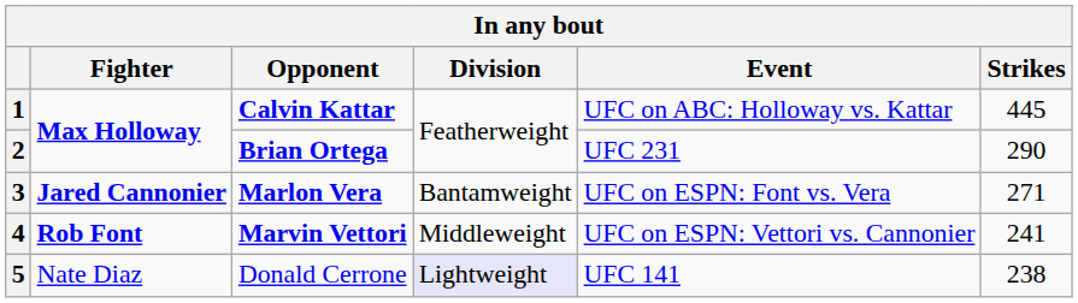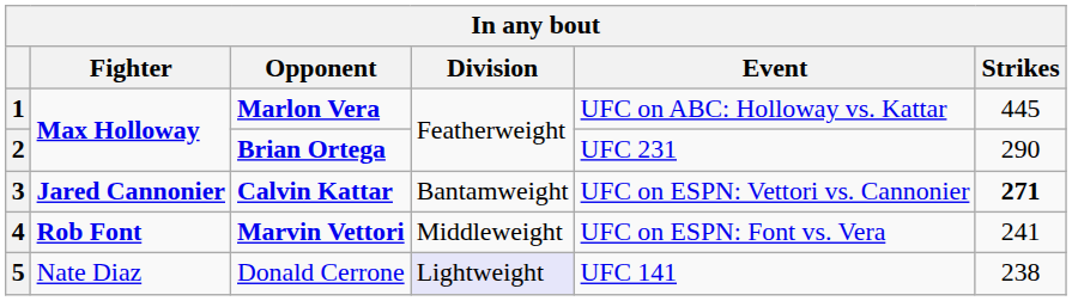1 | Opponent: Calvin Kattar -> Marlon Vera
3 | Opponent: Marlon Vera -> Calvin Kattar
3 | Event: UFC on ESPN: Font vs. Vera -> UFC on ESPN: Vettori vs. Cannonier
3 | Strikes: normal -> bold
4 | Event: UFC on ESPN: Vettori vs. Cannonier -> UFC on ESPN: Font vs. Vera
